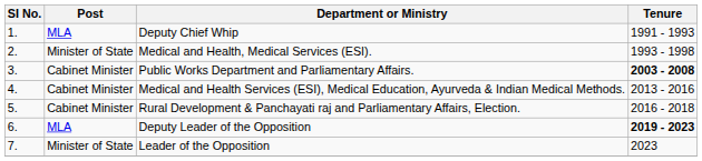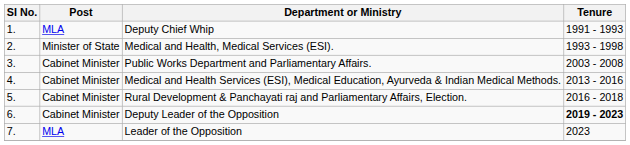Public Works Department and Parliamentary Affairs. | Tenure: bold -> normal
Deputy Leader of the Opposition | Post: MLA -> Cabinet Minister
Leader of the Opposition | Post: Minister of State -> MLA
